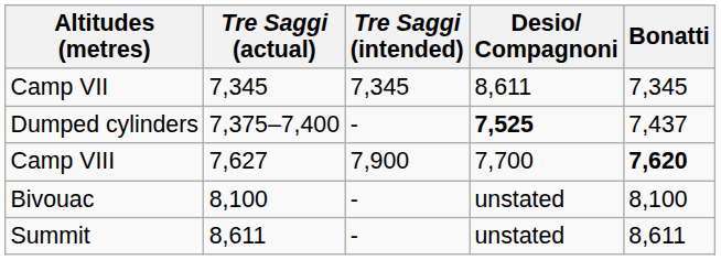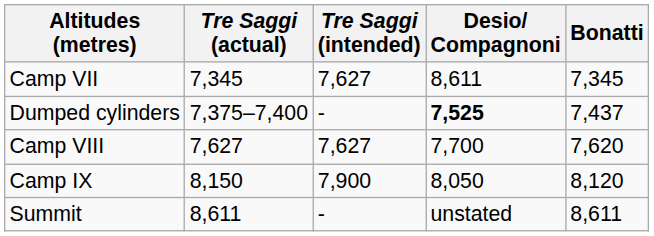Camp VII | Tre Saggi (intended): 7,345 -> 7,627
Camp VIII | Tre Saggi (intended): 7,900 -> 7,627
Camp VIII | Bonatti: bold -> normal
- row: Bivouac | 8,100 | - | unstated | 8,100
+ row: Camp IX | 8,150 | 7,900 | 8,050 | 8,120
